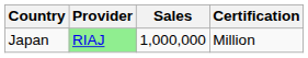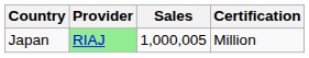Japan | Sales: 1,000,000 -> 1,000,005
